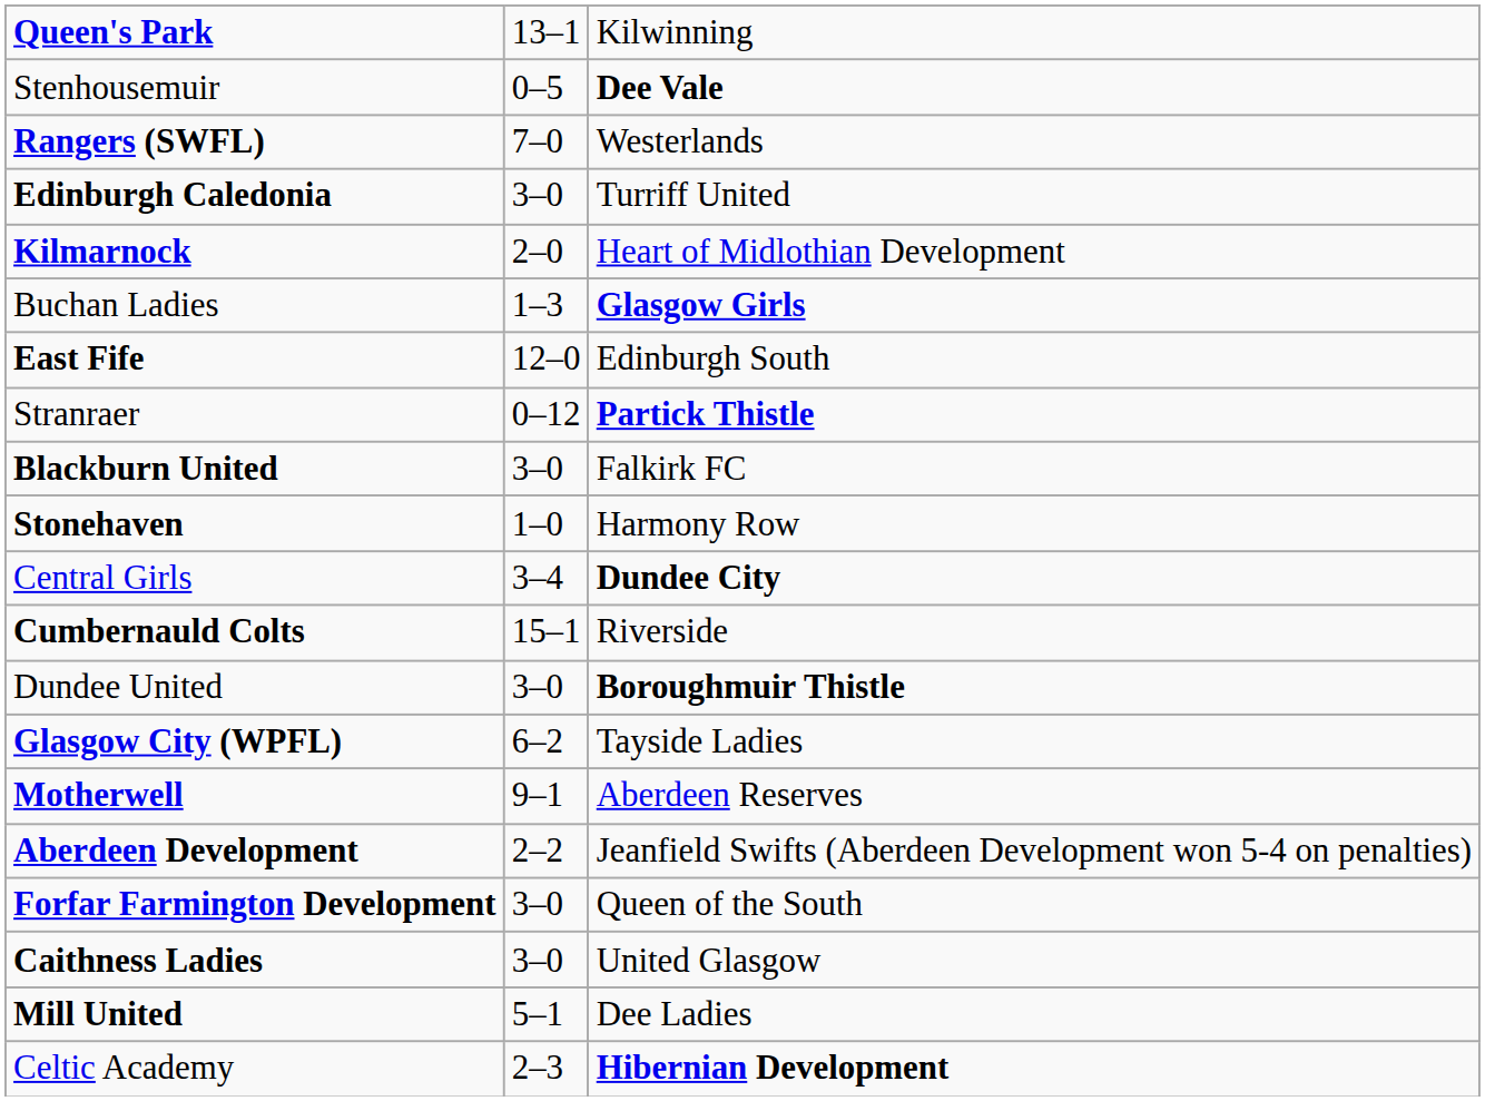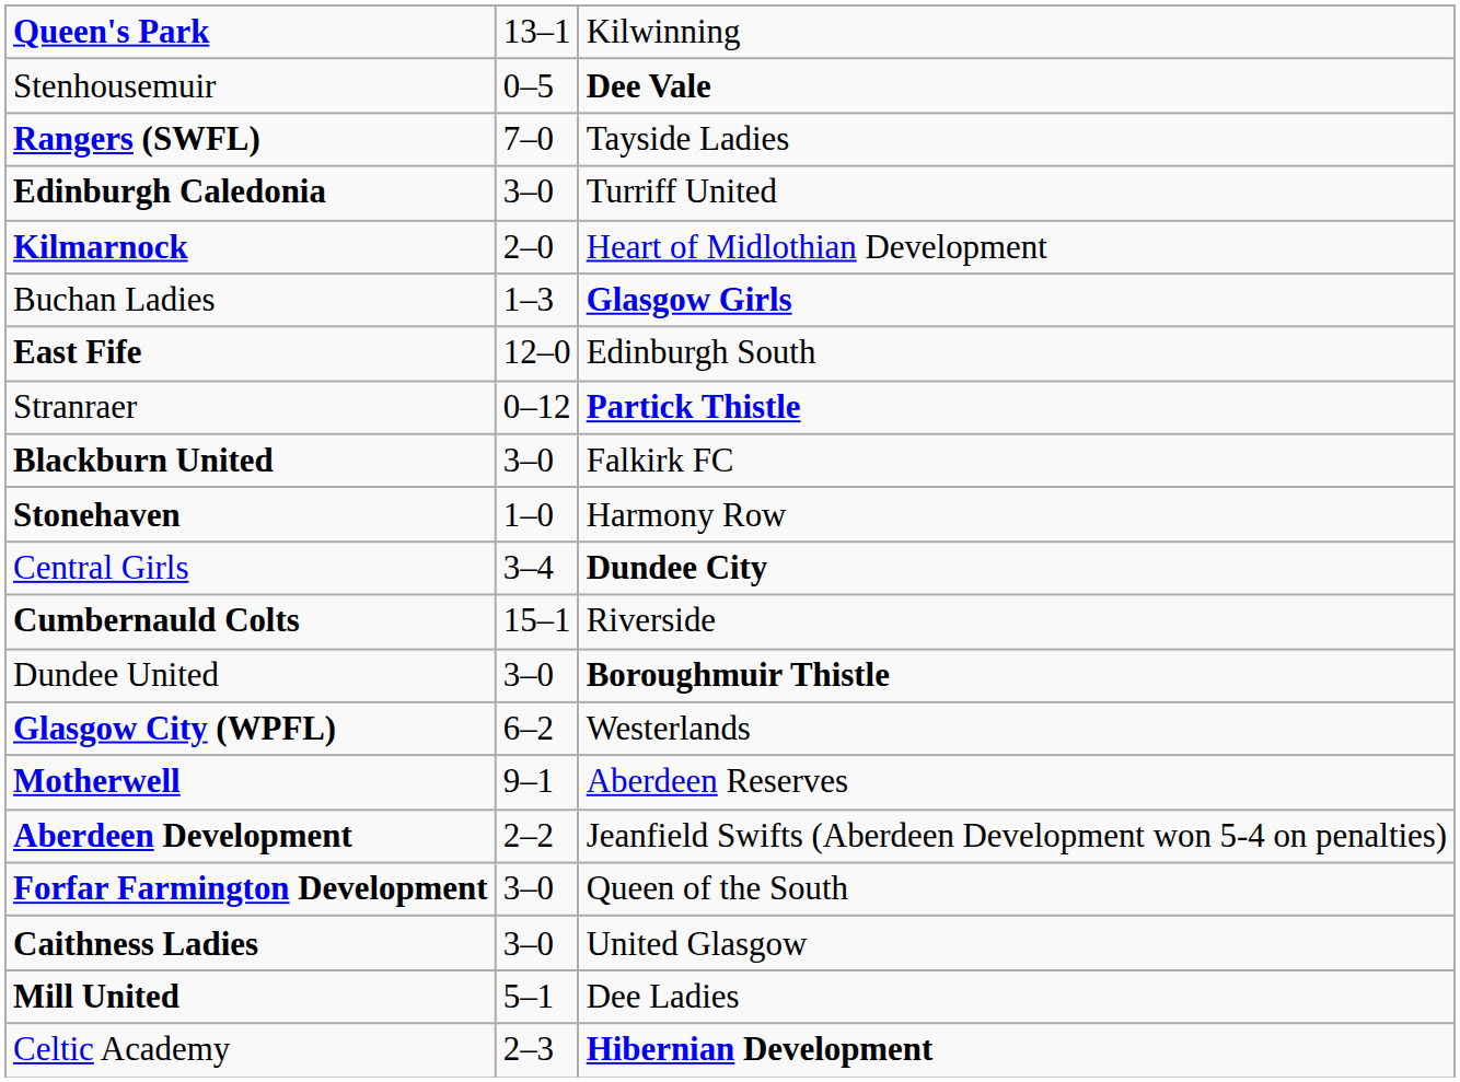Rangers (SWFL) | column 3: Westerlands -> Tayside Ladies
Glasgow City (WPFL) | column 3: Tayside Ladies -> Westerlands
